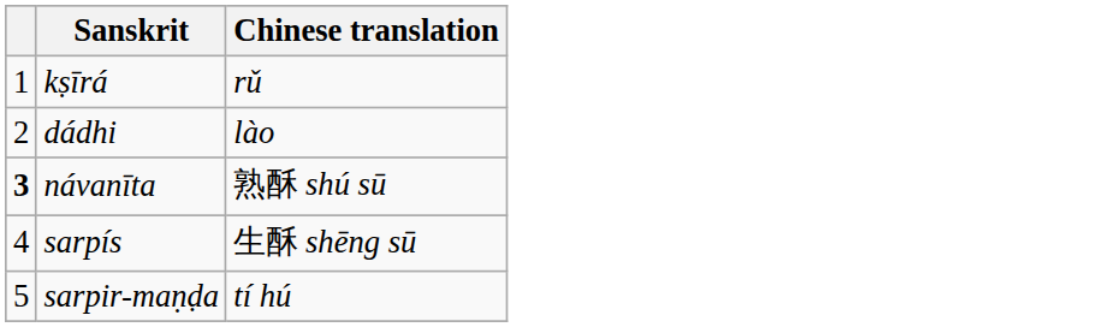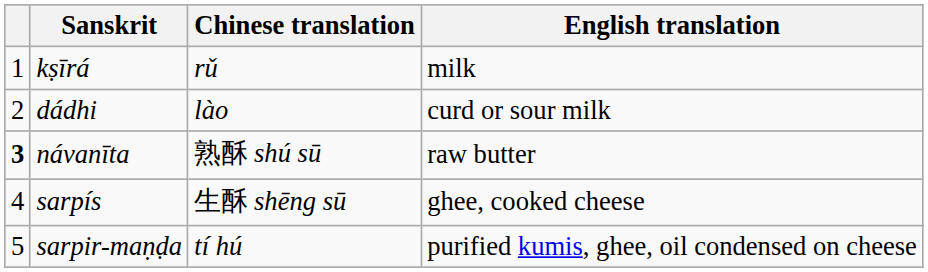+ column: English translation | milk | curd or sour milk | raw butter | ghee, cooked cheese | purified kumis, ghee, oil condensed on cheese
